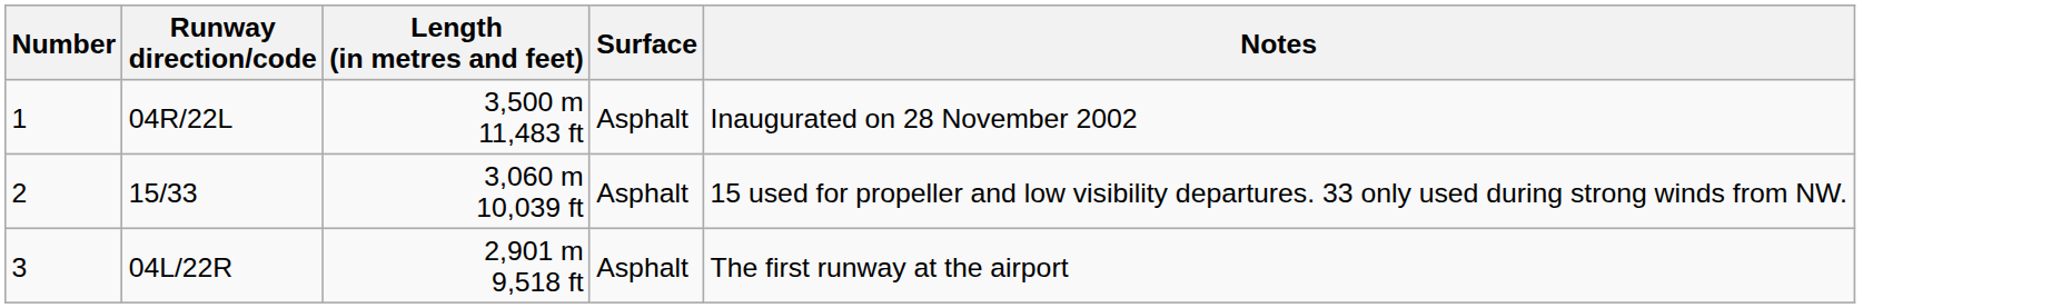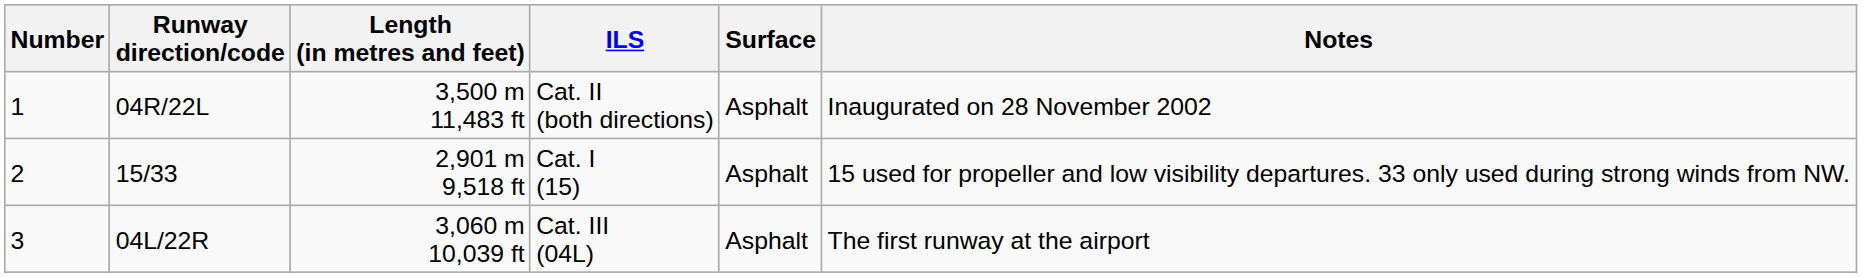+ column: ILS | Cat. II (both directions) | Cat. I (15) | Cat. III (04L)
15/33 | Length (in metres and feet): 3,060 m 10,039 ft -> 2,901 m 9,518 ft
04L/22R | Length (in metres and feet): 2,901 m 9,518 ft -> 3,060 m 10,039 ft
